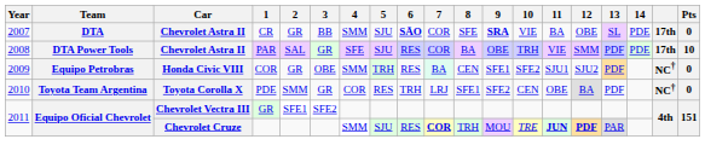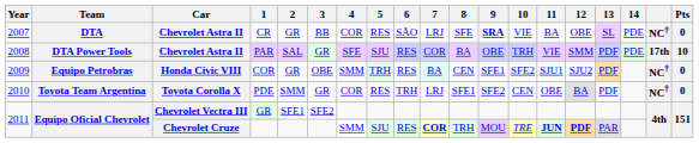CR | 4: SMM -> COR
CR | 5: SJU -> RES
CR | 6: bold -> normal
CR | 7: COR -> LRJ
CR | column 18: 17th -> NC†
